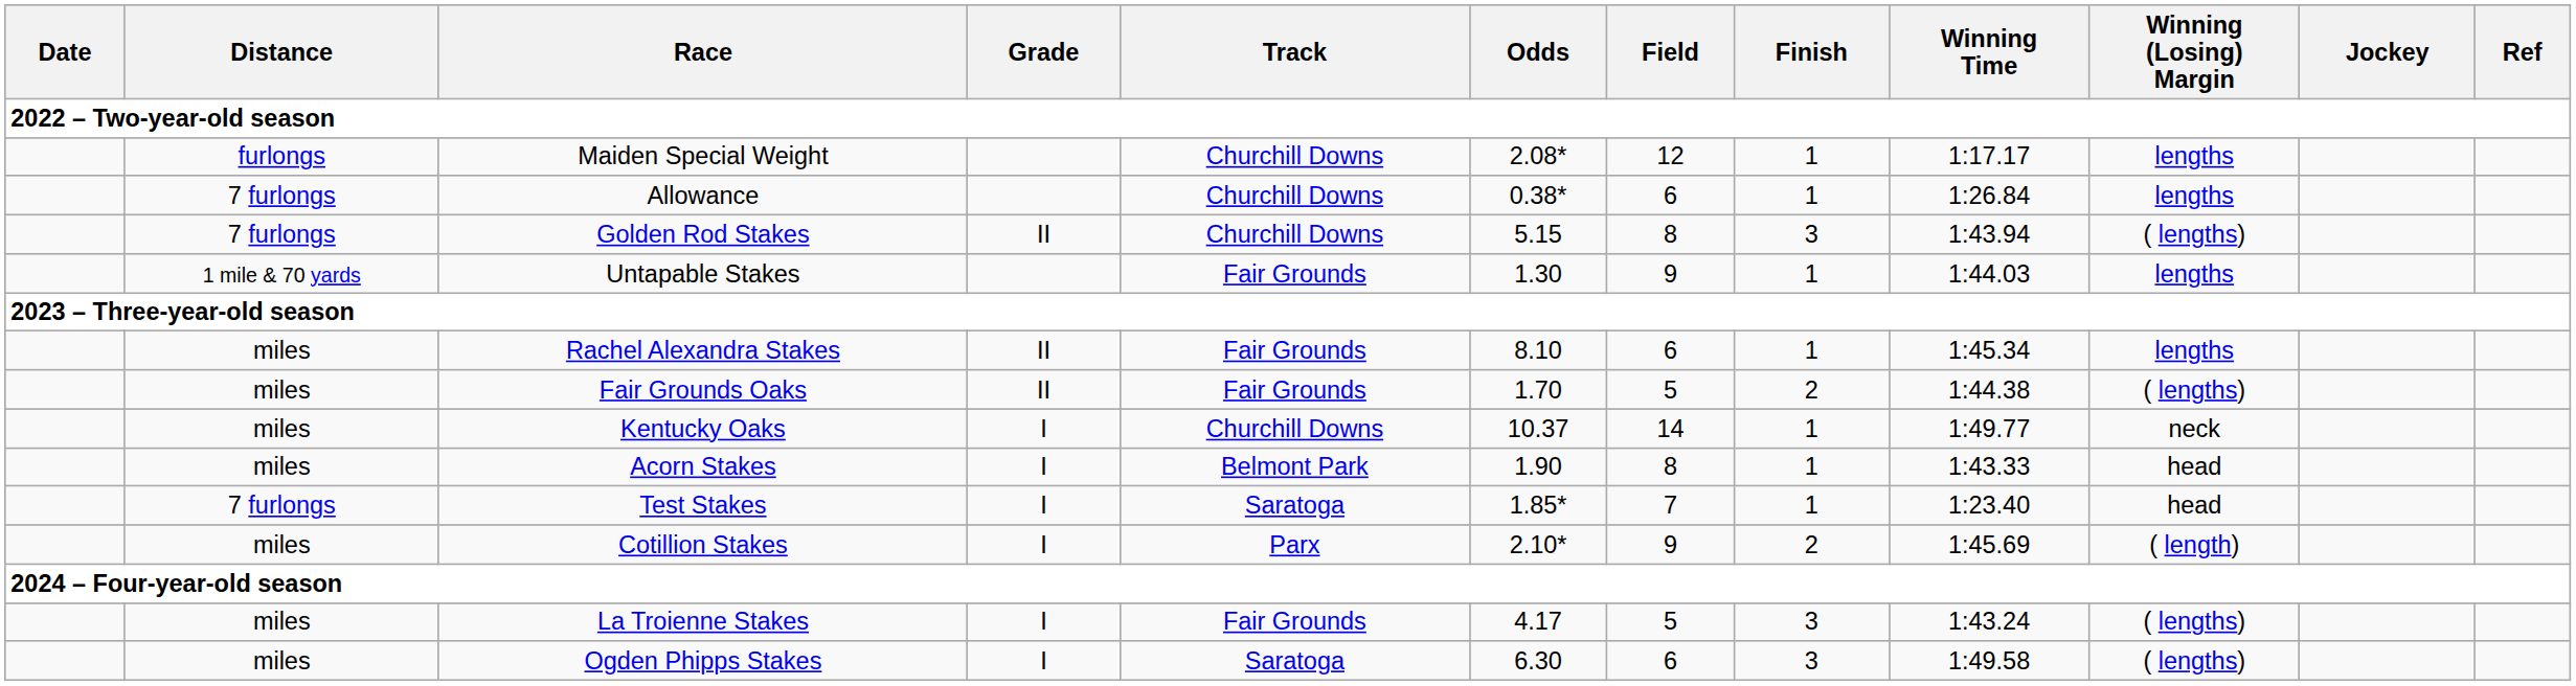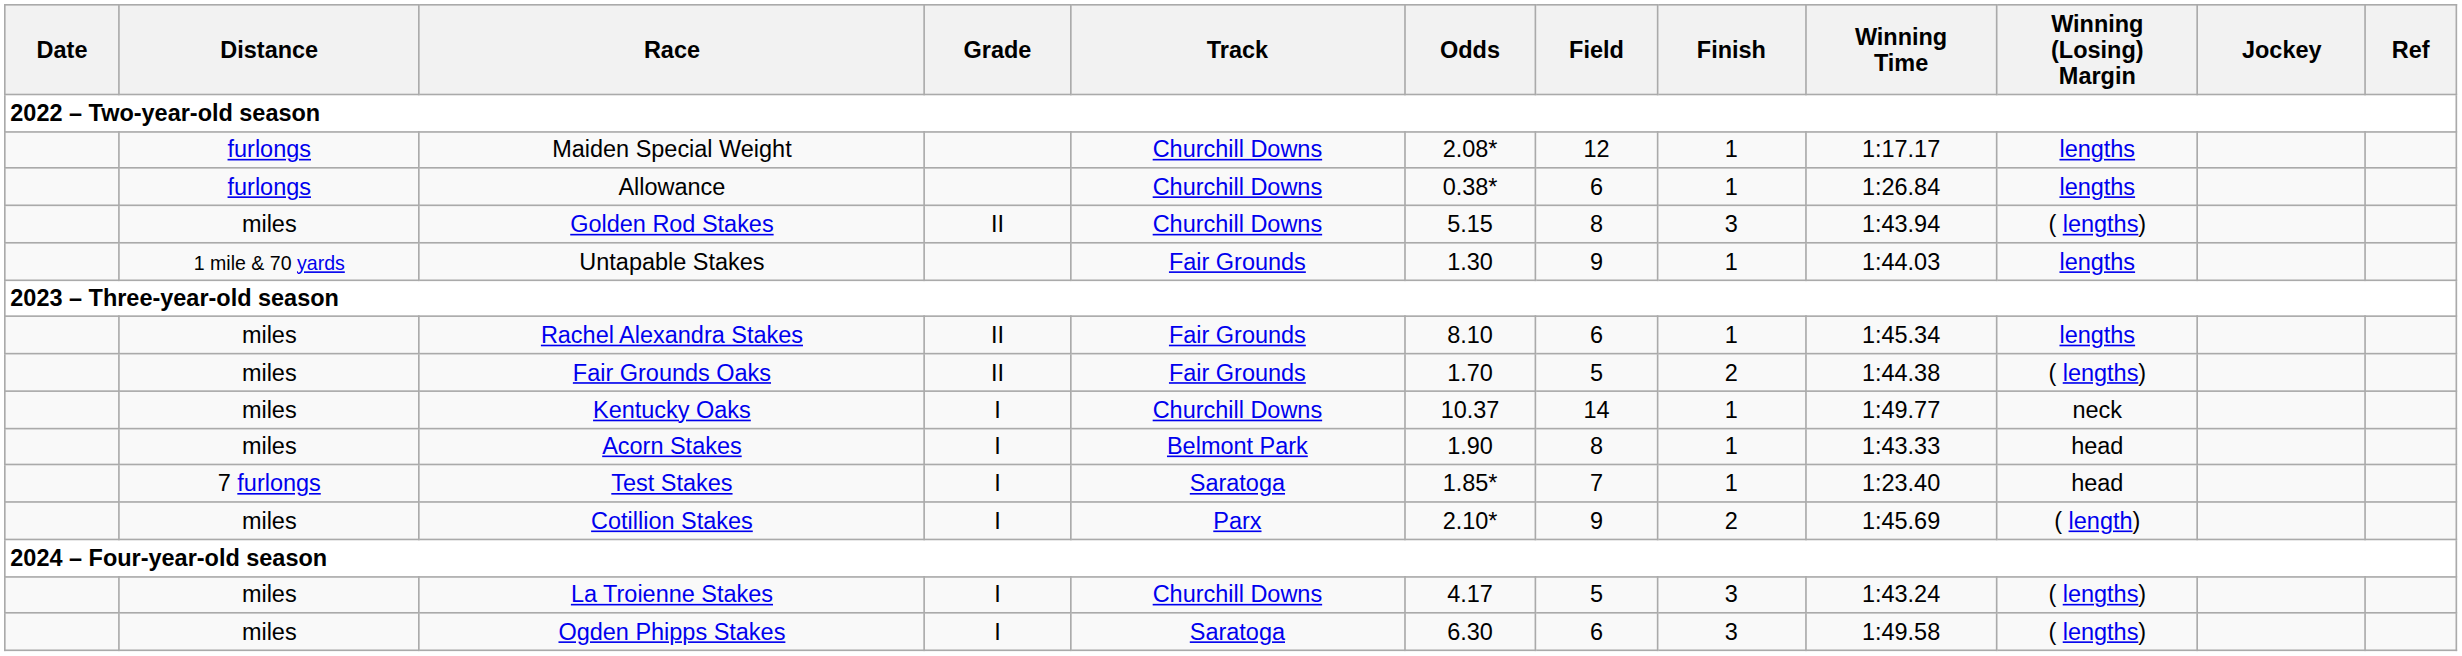Allowance | Distance: 7 furlongs -> furlongs
Golden Rod Stakes | Distance: 7 furlongs -> miles
La Troienne Stakes | Track: Fair Grounds -> Churchill Downs
